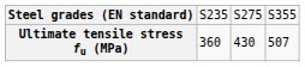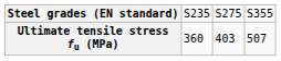Ultimate tensile stress fu (MPa) | column 3: 430 -> 403
